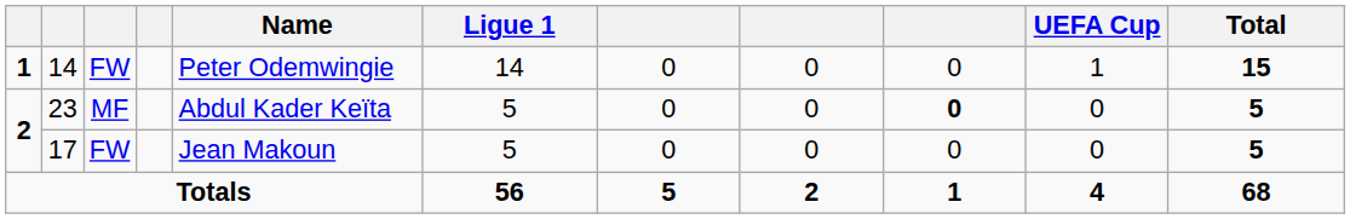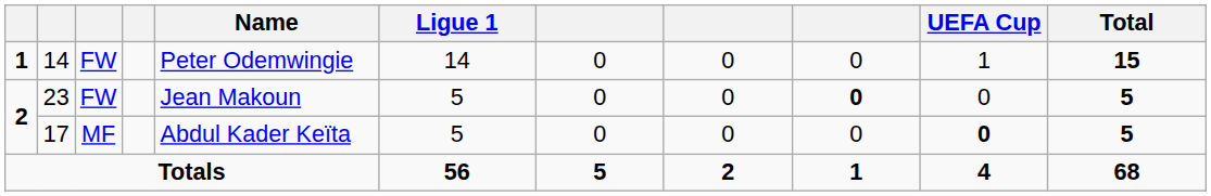23 | column 3: MF -> FW
23 | Name: Abdul Kader Keïta -> Jean Makoun
17 | column 3: FW -> MF
17 | Name: Jean Makoun -> Abdul Kader Keïta
17 | UEFA Cup: normal -> bold
